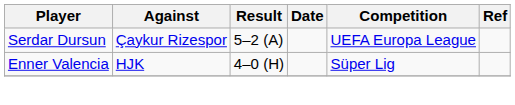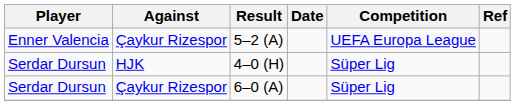5–2 (A) | Player: Serdar Dursun -> Enner Valencia
4–0 (H) | Player: Enner Valencia -> Serdar Dursun
+ row: Serdar Dursun | Çaykur Rizespor | 6–0 (A) | Süper Lig
